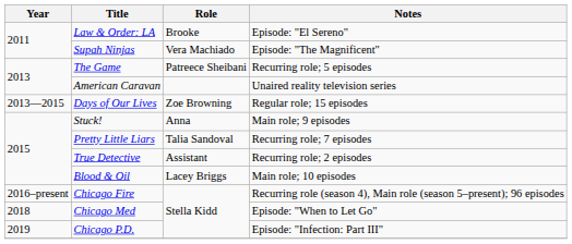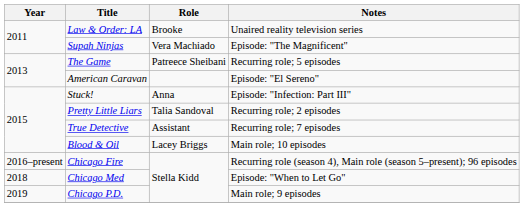Law & Order: LA | Notes: Episode: "El Sereno" -> Unaired reality television series
American Caravan | Notes: Unaired reality television series -> Episode: "El Sereno"
- row: 2013—2015 | Days of Our Lives | Zoe Browning | Regular role; 15 episodes
Stuck! | Notes: Main role; 9 episodes -> Episode: "Infection: Part III"
Pretty Little Liars | Notes: Recurring role; 7 episodes -> Recurring role; 2 episodes
True Detective | Notes: Recurring role; 2 episodes -> Recurring role; 7 episodes
Chicago P.D. | Notes: Episode: "Infection: Part III" -> Main role; 9 episodes
